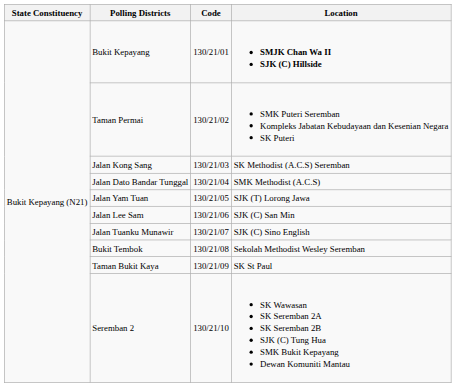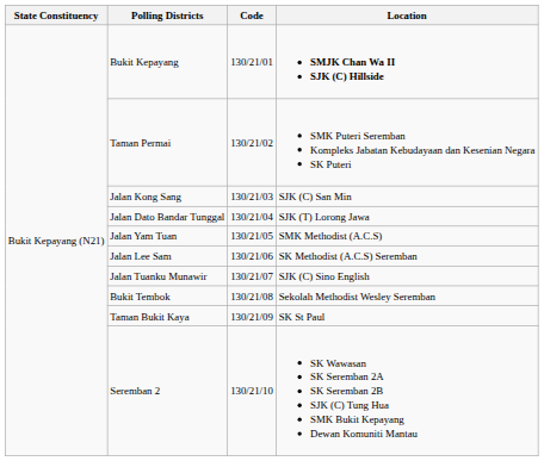Jalan Kong Sang | Location: SK Methodist (A.C.S) Seremban -> SJK (C) San Min
Jalan Dato Bandar Tunggal | Location: SMK Methodist (A.C.S) -> SJK (T) Lorong Jawa
Jalan Yam Tuan | Location: SJK (T) Lorong Jawa -> SMK Methodist (A.C.S)
Jalan Lee Sam | Location: SJK (C) San Min -> SK Methodist (A.C.S) Seremban
